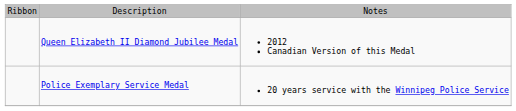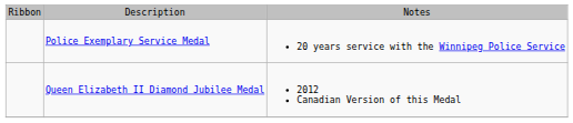rows swapped: Queen Elizabeth II Diamond Jubilee Medal <-> Police Exemplary Service Medal
